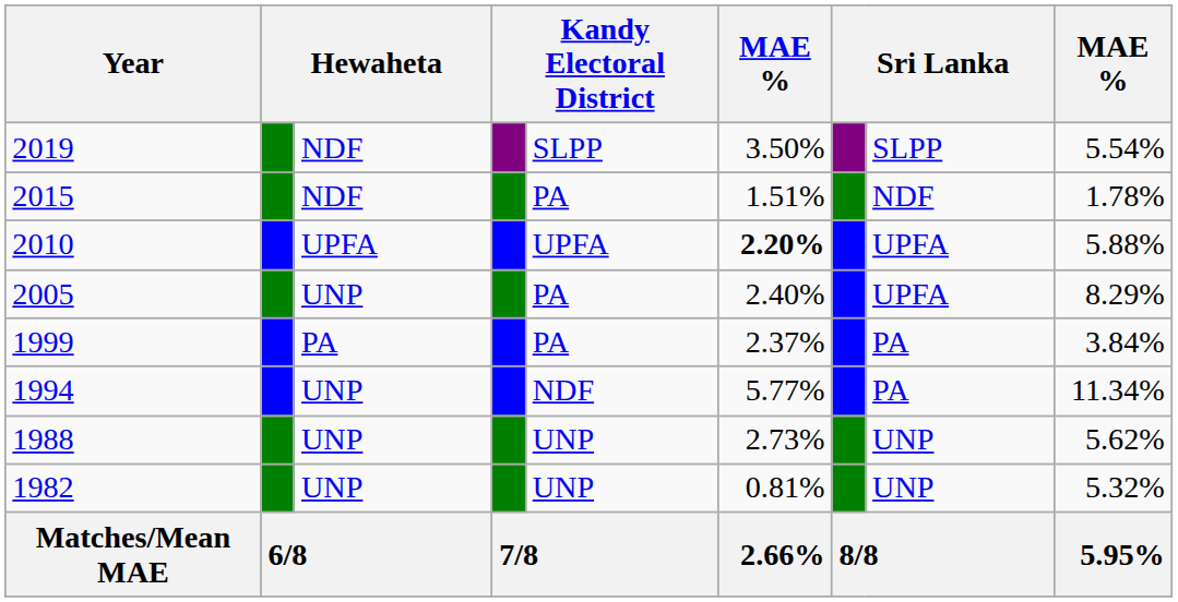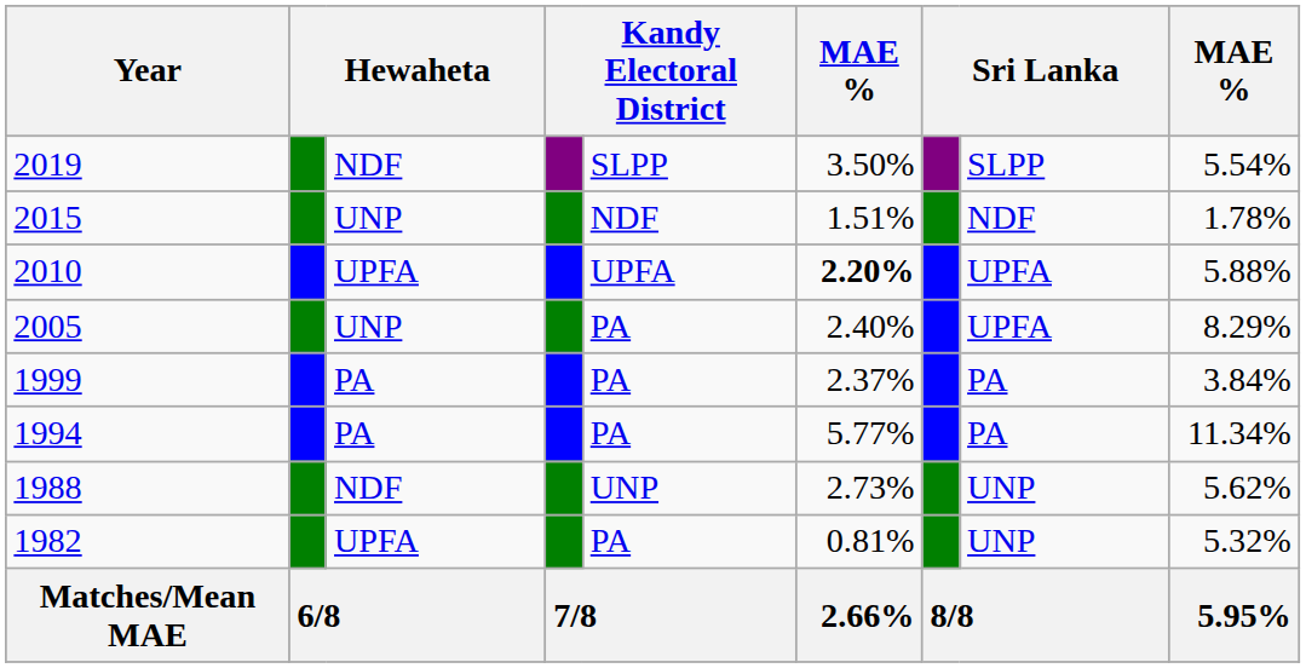2015 | column 3: NDF -> UNP
2015 | column 5: PA -> NDF
1994 | column 3: UNP -> PA
1994 | column 5: NDF -> PA
1988 | column 3: UNP -> NDF
1982 | column 3: UNP -> UPFA
1982 | column 5: UNP -> PA
